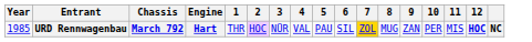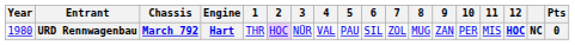+ column: Pts | 0
URD Rennwagenbau | Year: 1985 -> 1980
URD Rennwagenbau | 7: gold background -> no background
